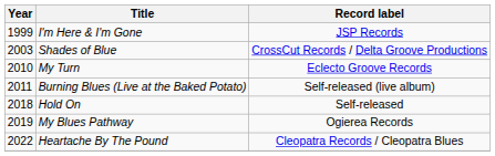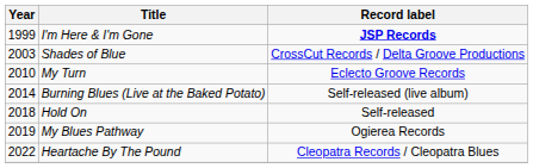I'm Here & I'm Gone | Record label: normal -> bold
Burning Blues (Live at the Baked Potato) | Year: 2011 -> 2014
